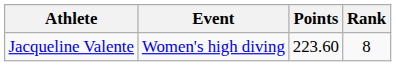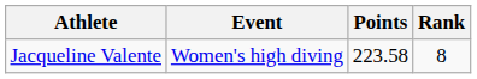Jacqueline Valente | Points: 223.60 -> 223.58
